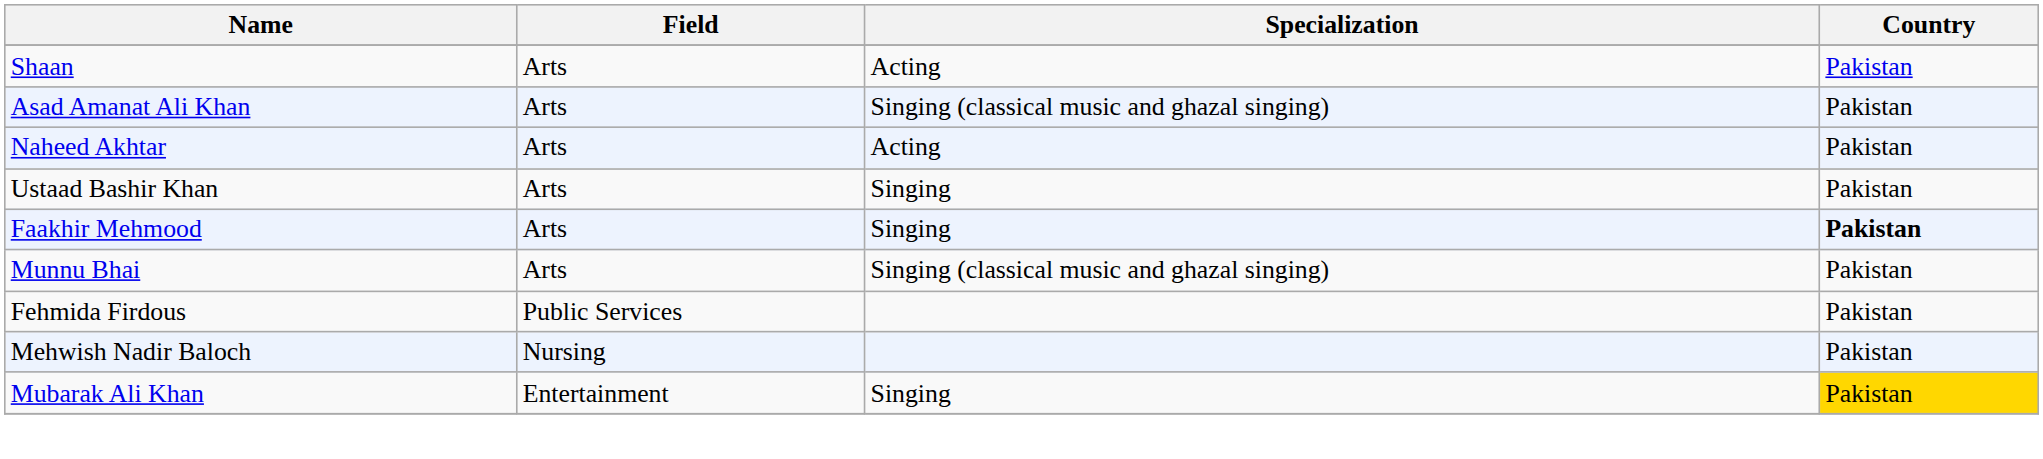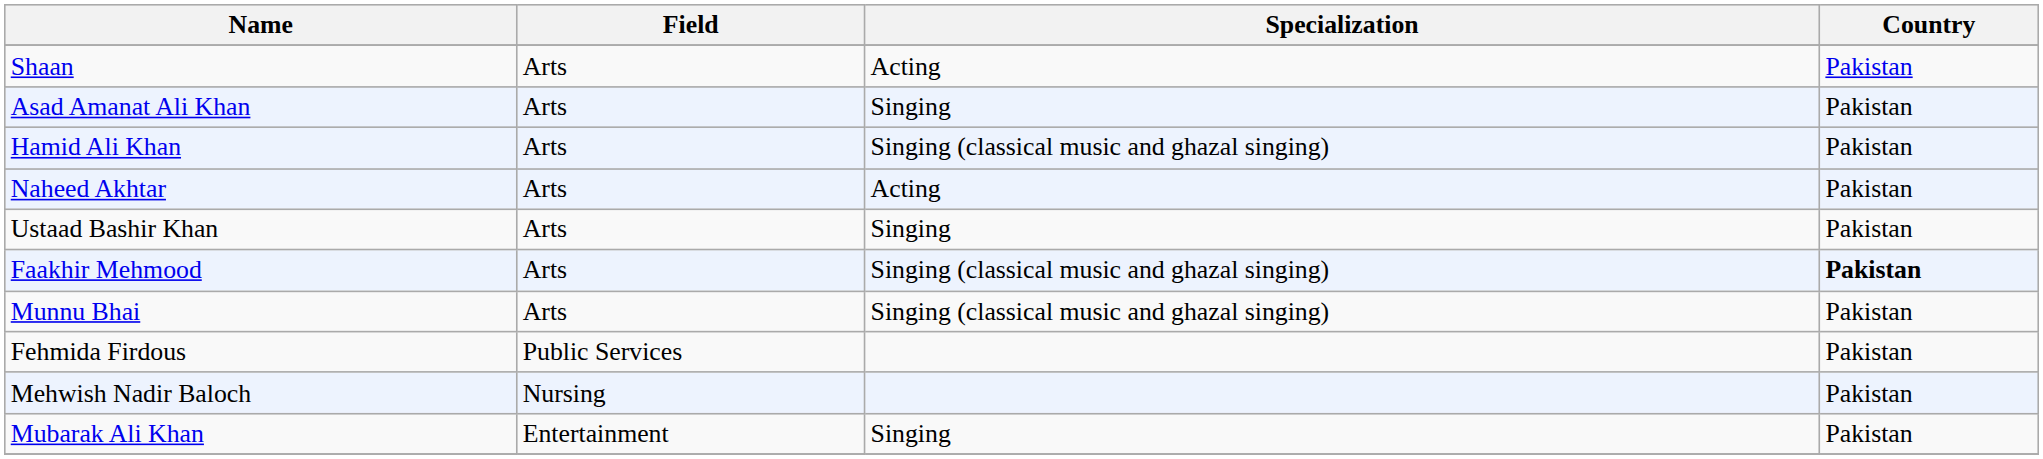Asad Amanat Ali Khan | Specialization: Singing (classical music and ghazal singing) -> Singing
+ row: Hamid Ali Khan | Arts | Singing (classical music and ghazal singing) | Pakistan
Faakhir Mehmood | Specialization: Singing -> Singing (classical music and ghazal singing)
Mubarak Ali Khan | Country: gold background -> no background
